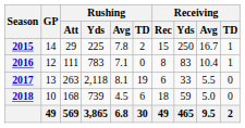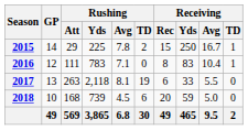2018 | Receiving / Rec: 18 -> 20
